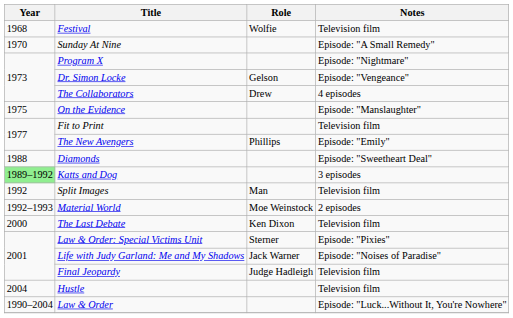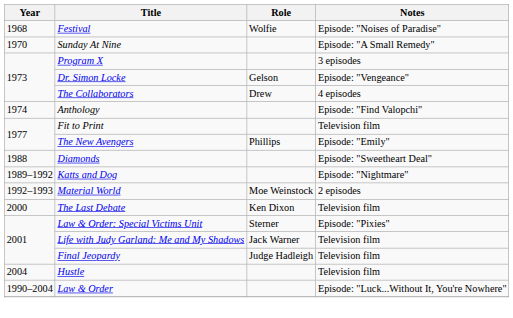Festival | Notes: Television film -> Episode: "Noises of Paradise"
Program X | Notes: Episode: "Nightmare" -> 3 episodes
+ row: 1974 | Anthology | Episode: "Find Valopchi"
- row: 1975 | On the Evidence | Episode: "Manslaughter"
Katts and Dog | Year: lightgreen background -> no background
Katts and Dog | Notes: 3 episodes -> Episode: "Nightmare"
- row: 1992 | Split Images | Man | Television film
Life with Judy Garland: Me and My Shadows | Notes: Episode: "Noises of Paradise" -> Television film
